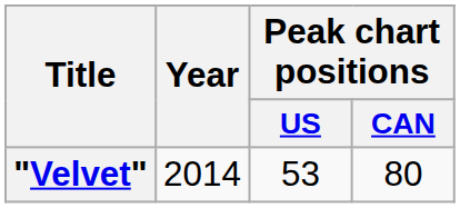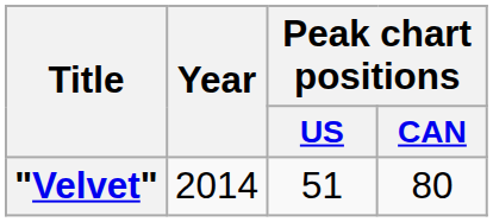"Velvet" | Peak chart positions / US: 53 -> 51
